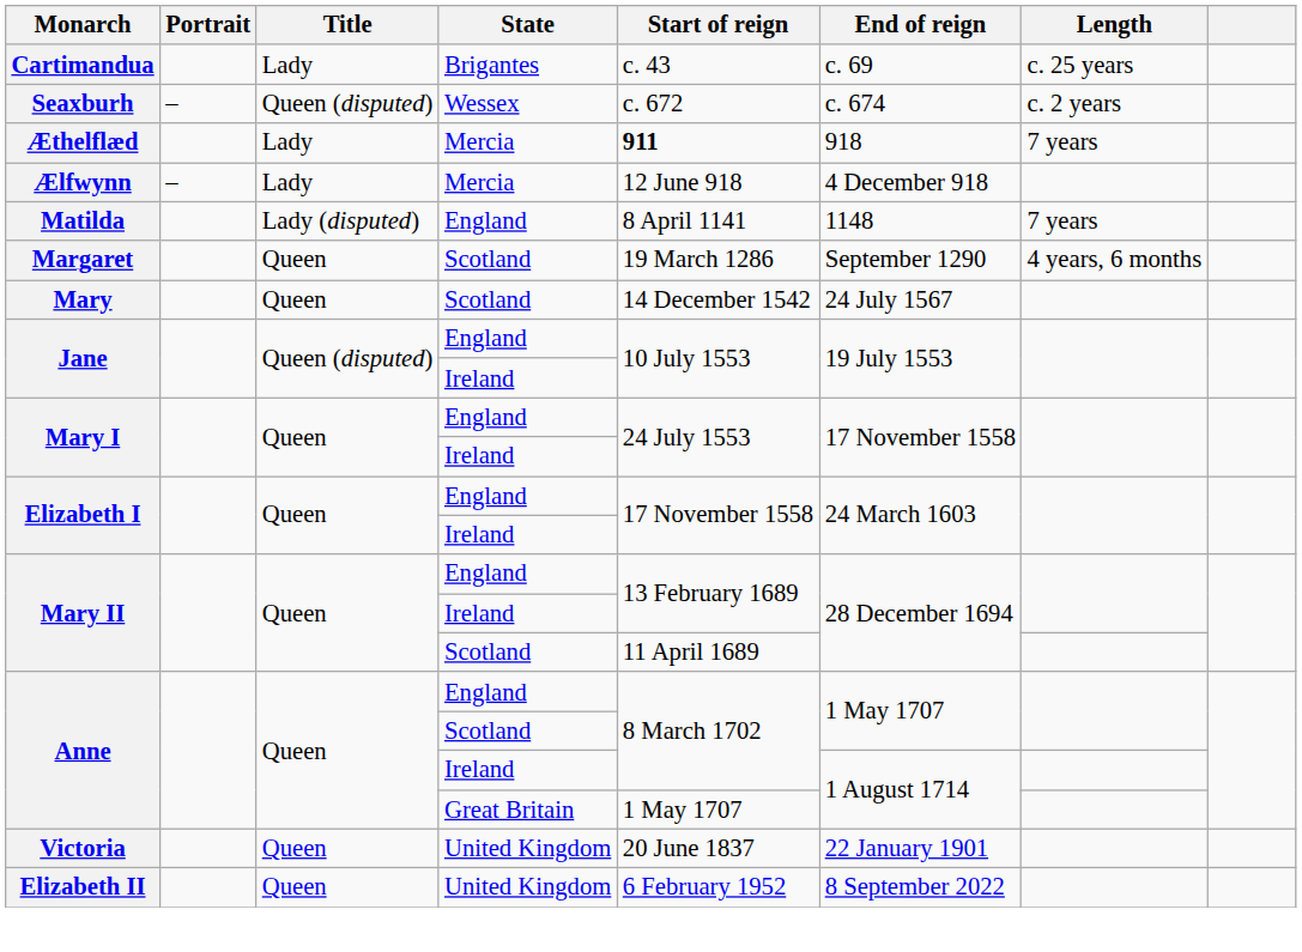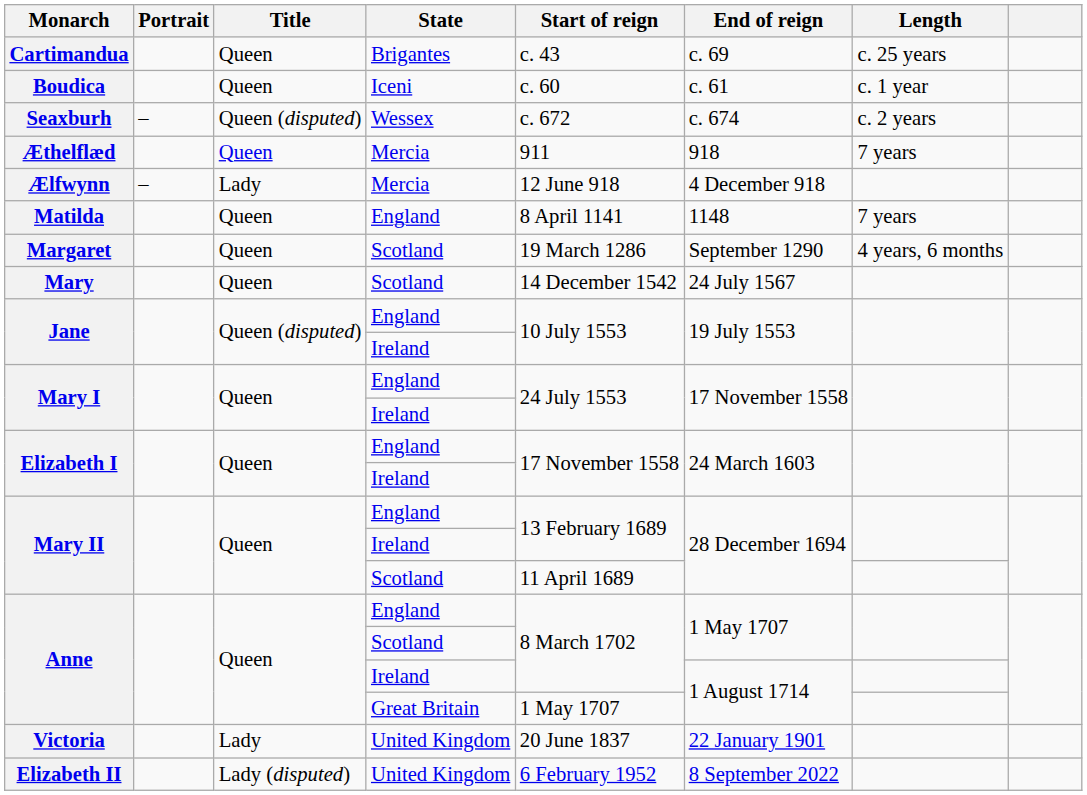Cartimandua | Title: Lady -> Queen
+ row: Boudica | Queen | Iceni | c. 60 | c. 61 | c. 1 year
Æthelflæd | Title: Lady -> Queen
Æthelflæd | Start of reign: bold -> normal
Matilda | Title: Lady (disputed) -> Queen
Victoria | Title: Queen -> Lady
Elizabeth II | Title: Queen -> Lady (disputed)
